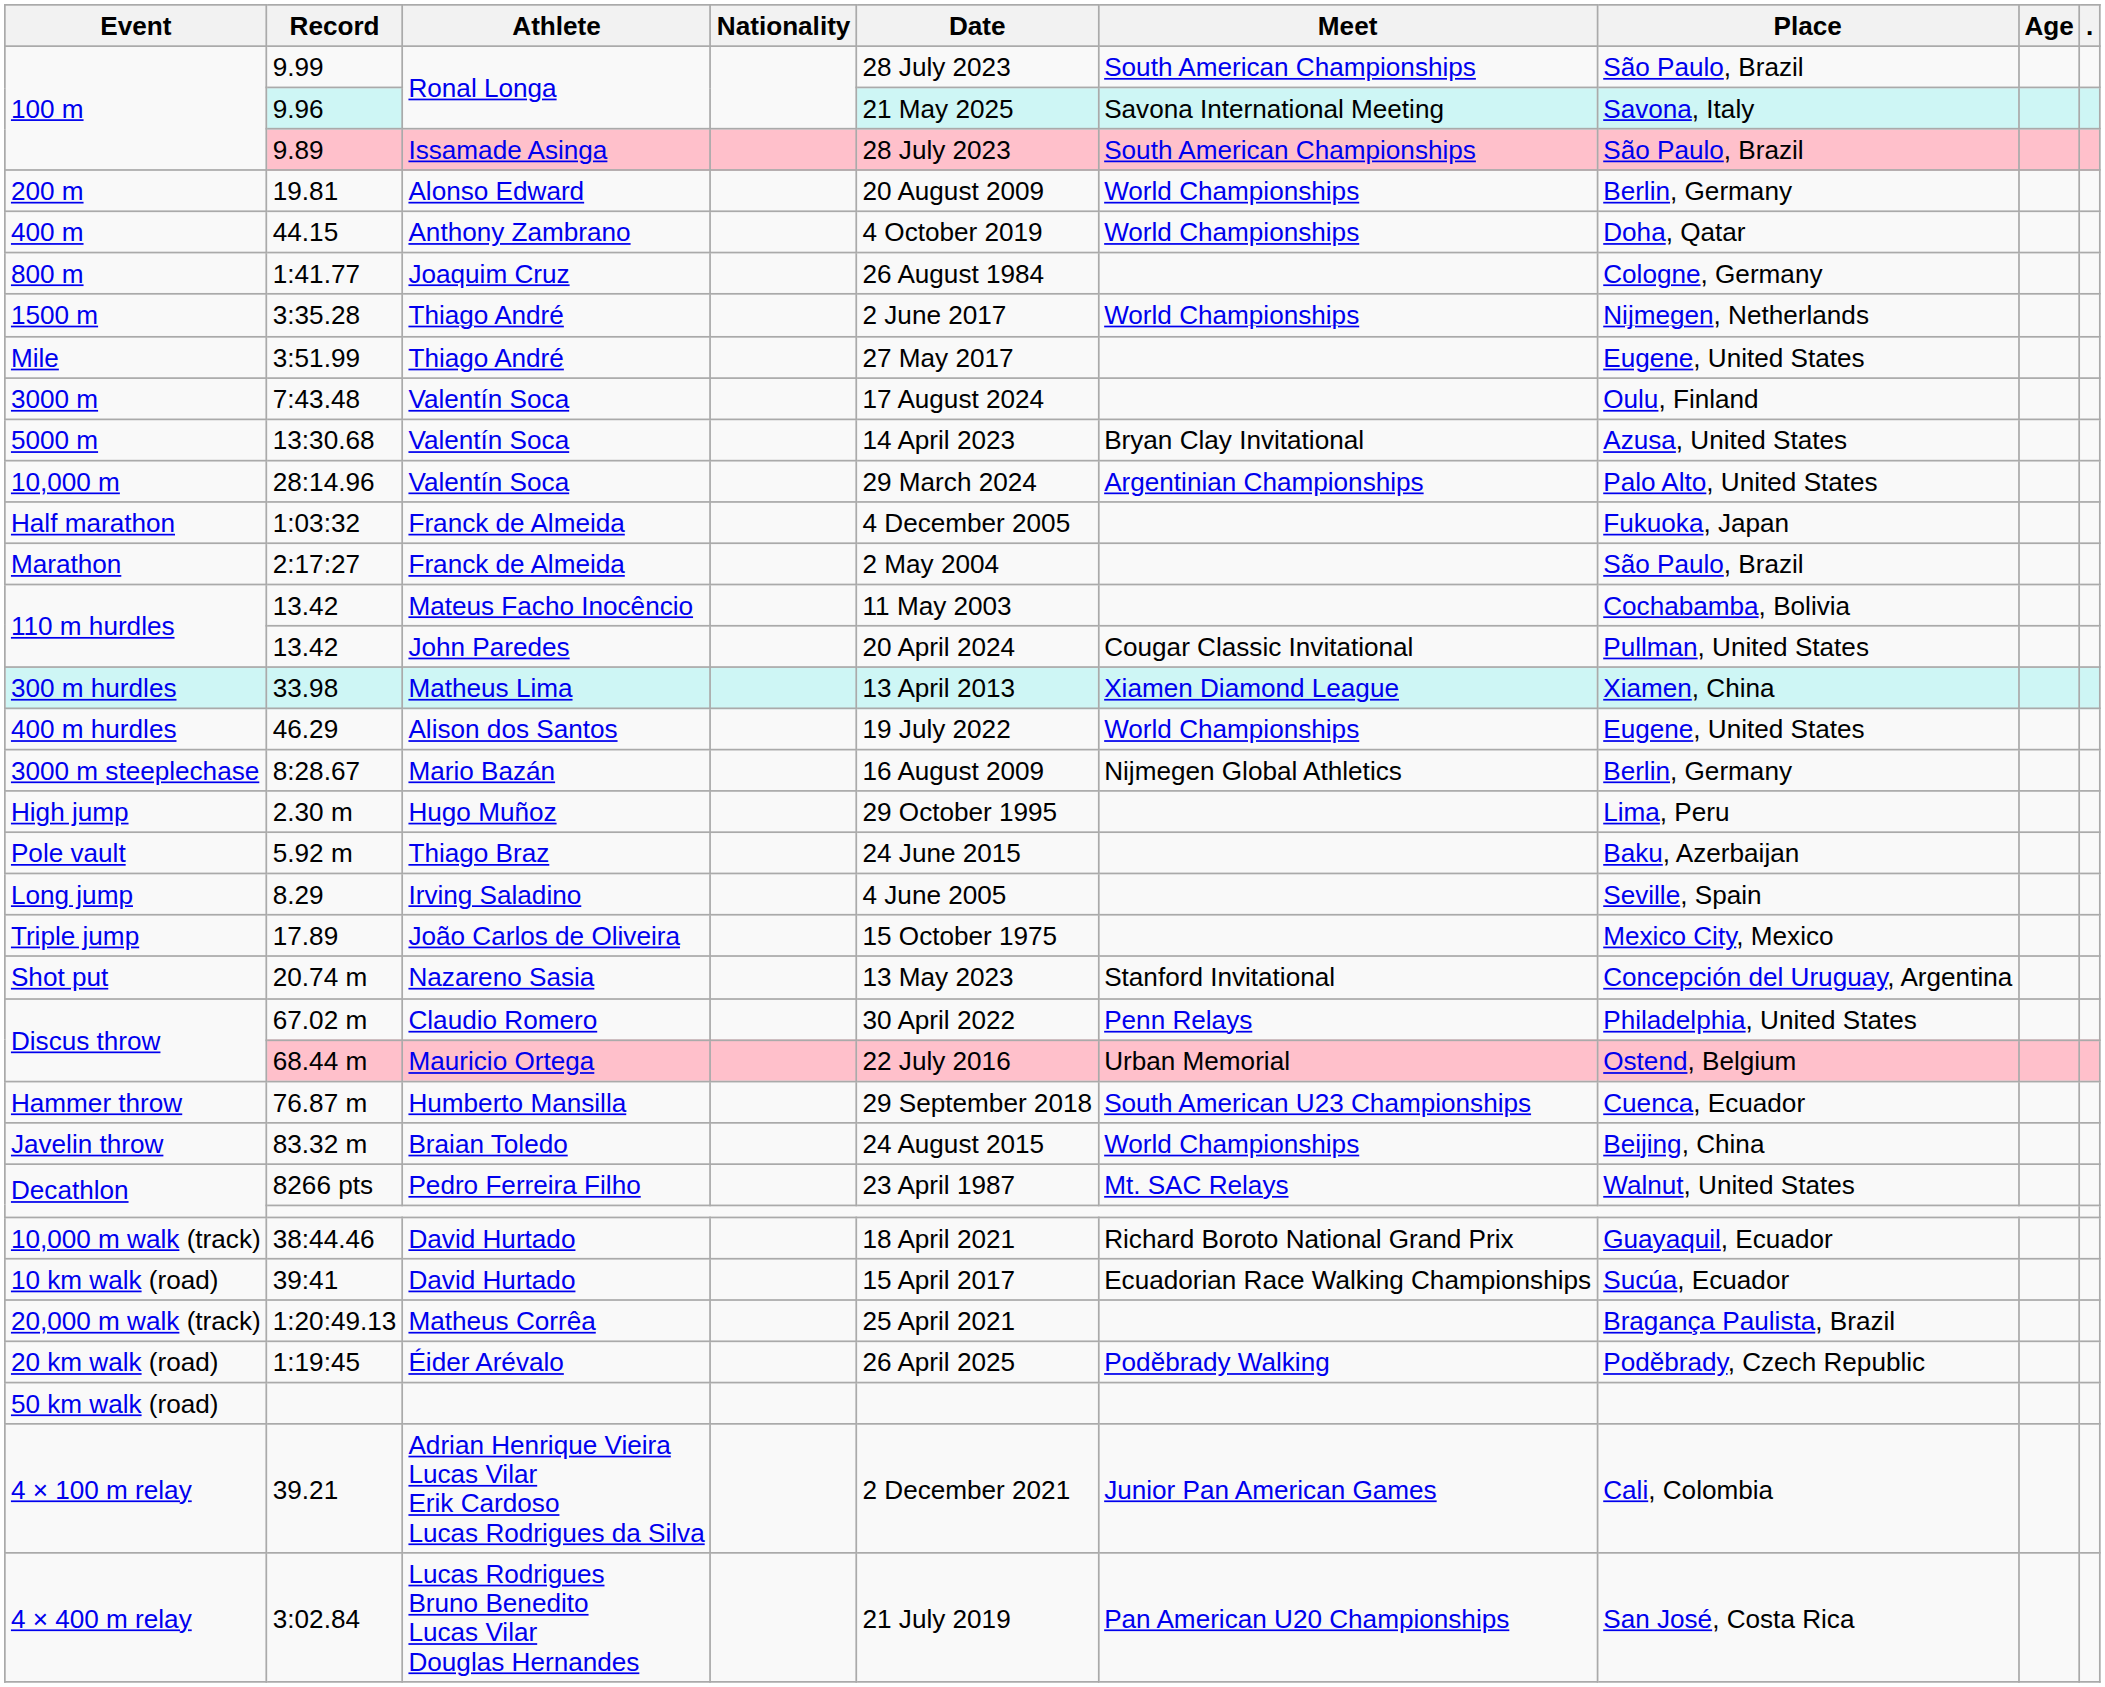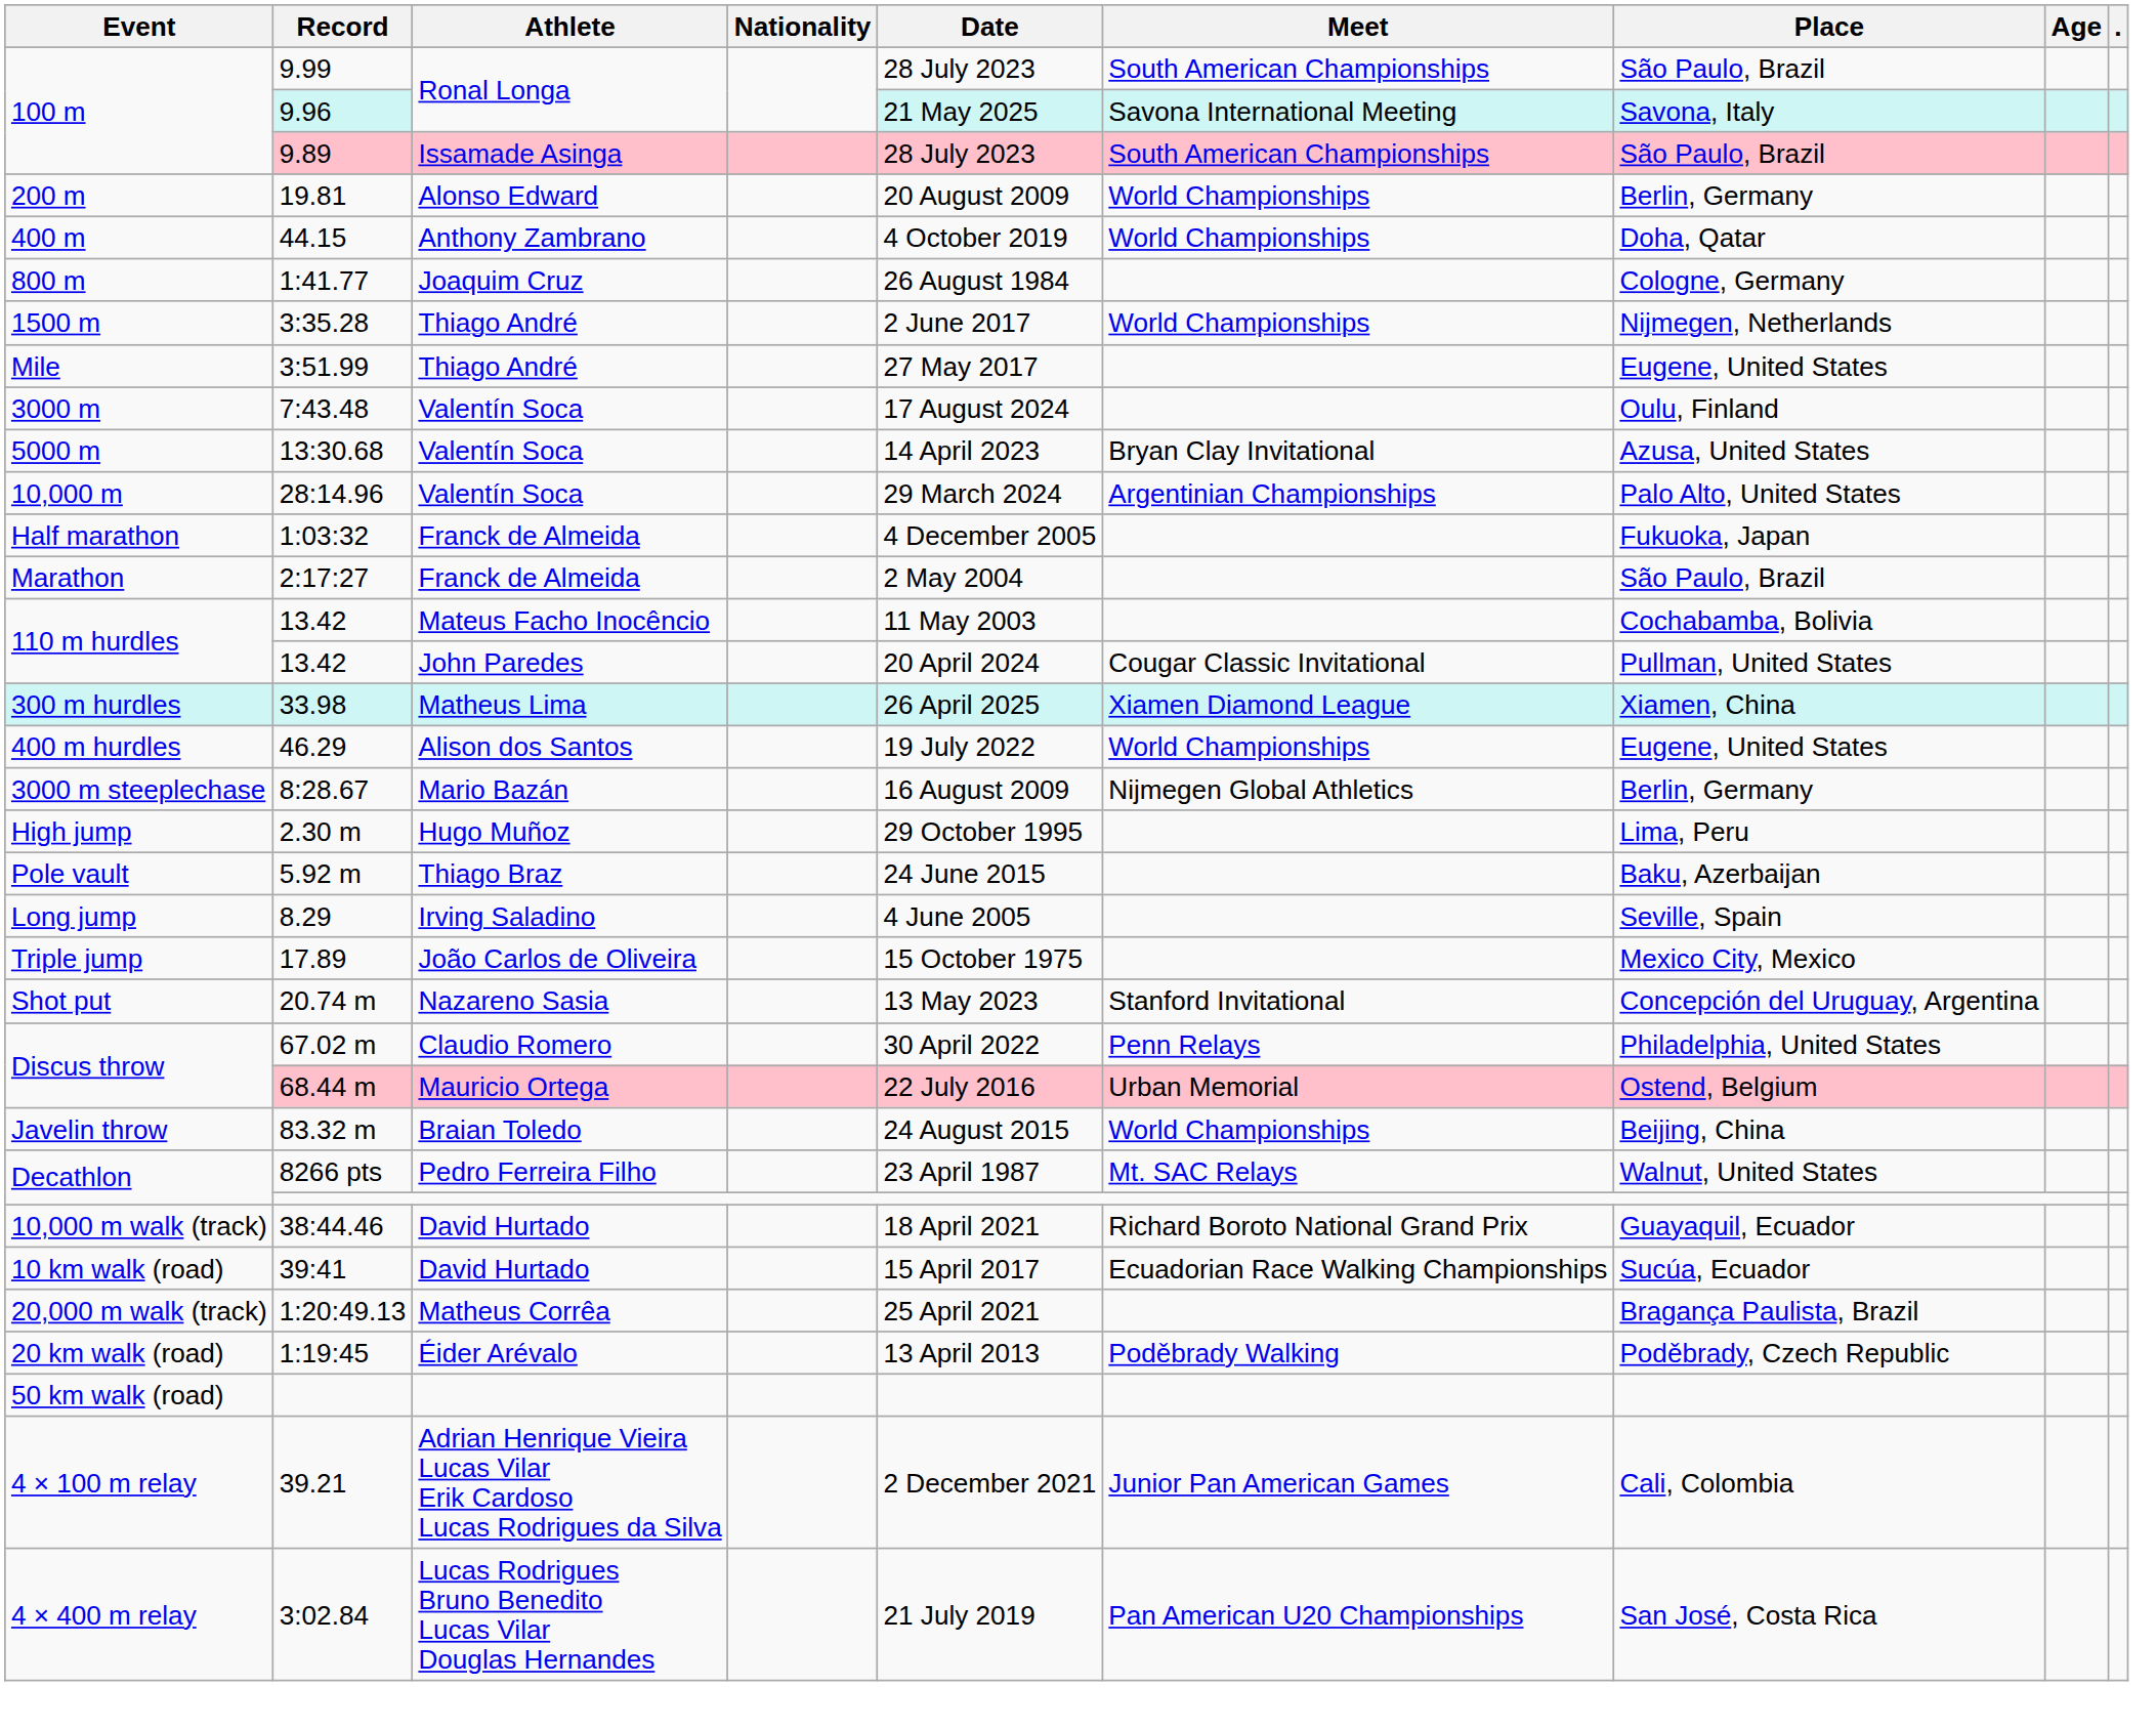33.98 | Date: 13 April 2013 -> 26 April 2025
- row: Hammer throw | 76.87 m | Humberto Mansilla | 29 September 2018 | South American U23 Championships | Cuenca, Ecuador
1:19:45 | Date: 26 April 2025 -> 13 April 2013
